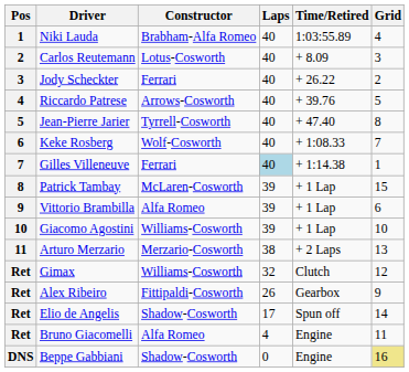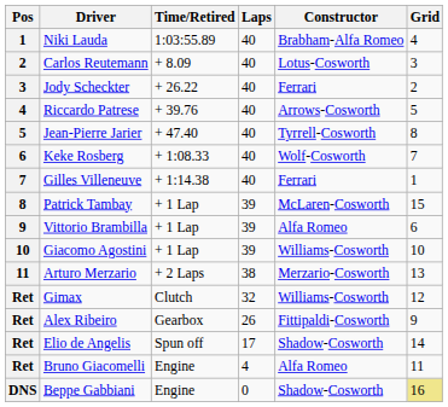columns swapped: Constructor <-> Time/Retired
Gilles Villeneuve | Laps: lightblue background -> no background
